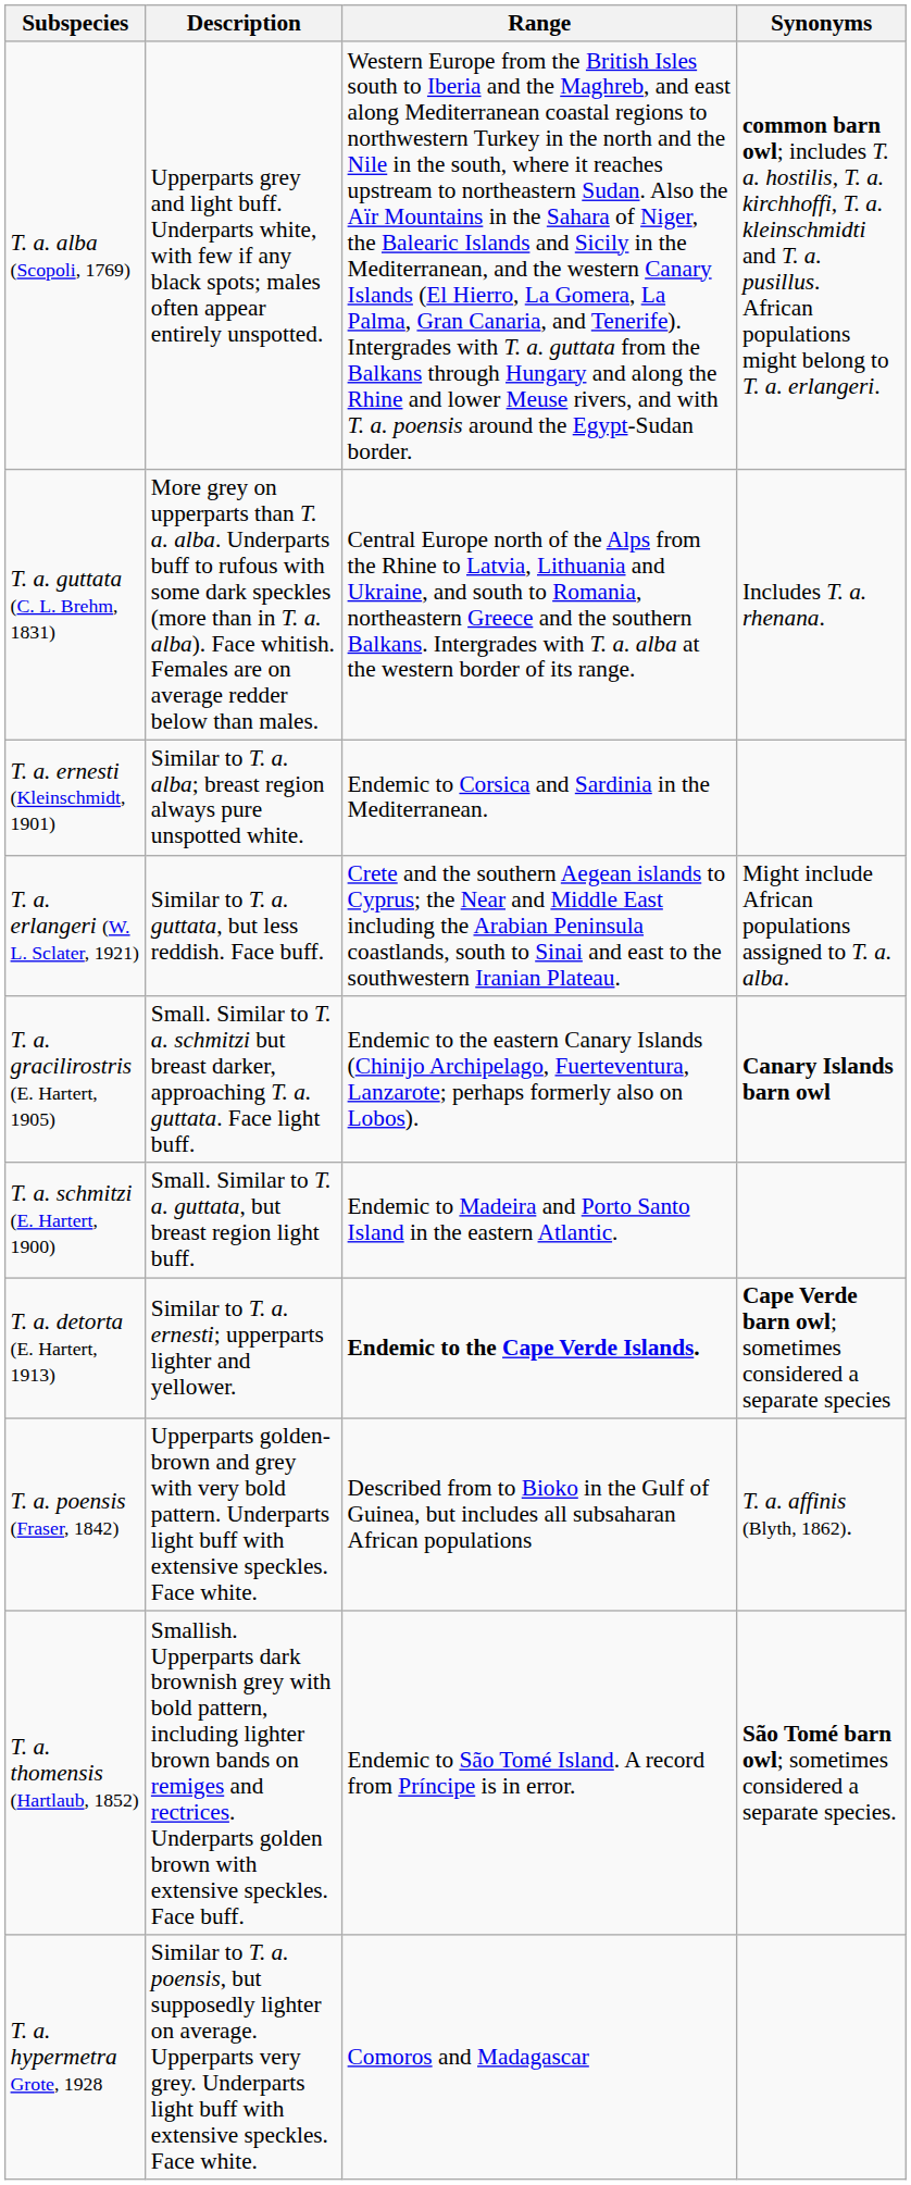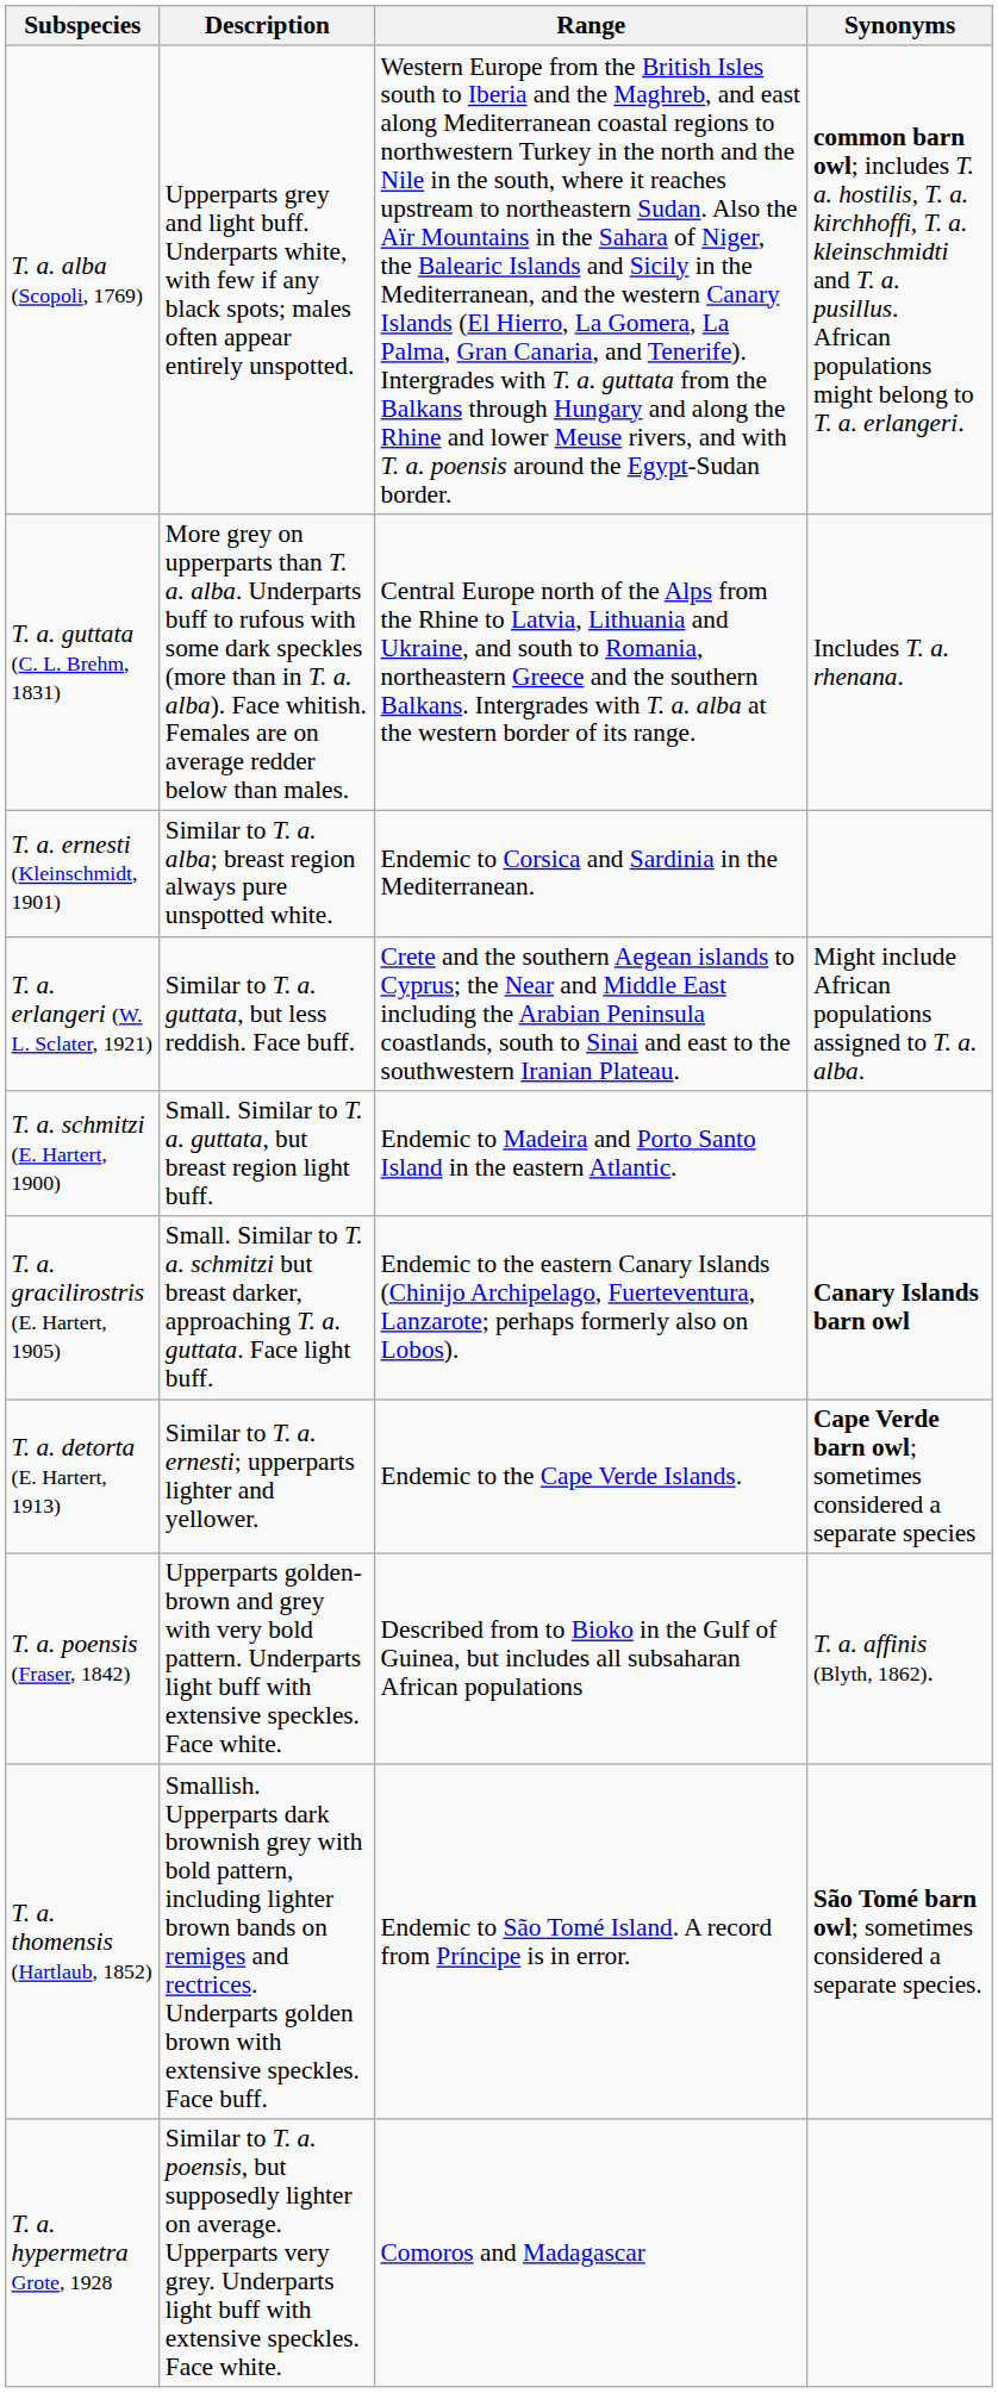rows swapped: T. a. schmitzi (E. Hartert, 1900) <-> T. a. gracilirostris (E. Hartert, 1905)
T. a. detorta (E. Hartert, 1913) | Range: bold -> normal
